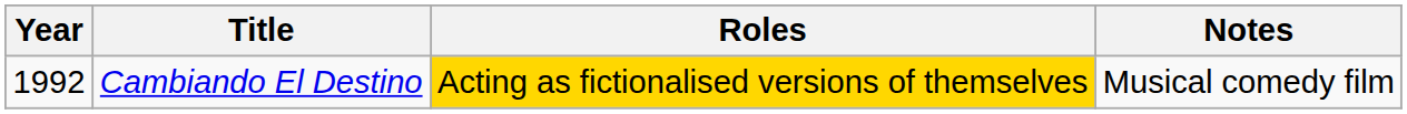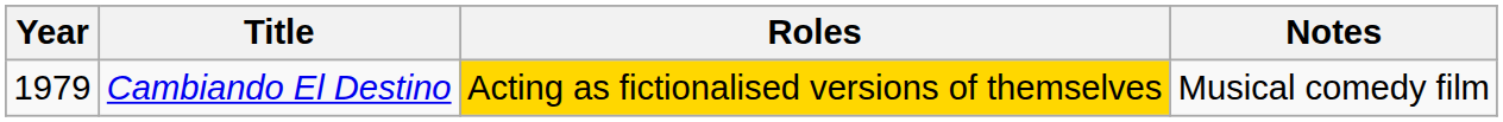Cambiando El Destino | Year: 1992 -> 1979
